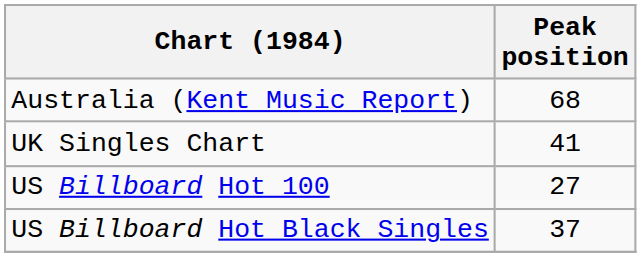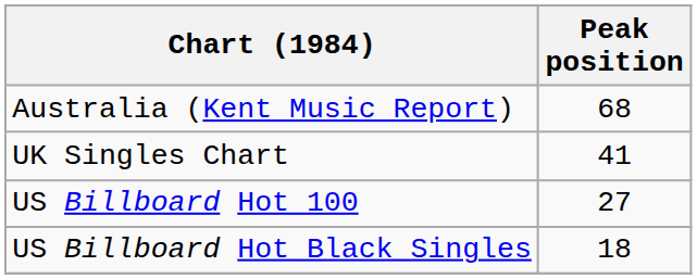US Billboard Hot Black Singles | Peak position: 37 -> 18
